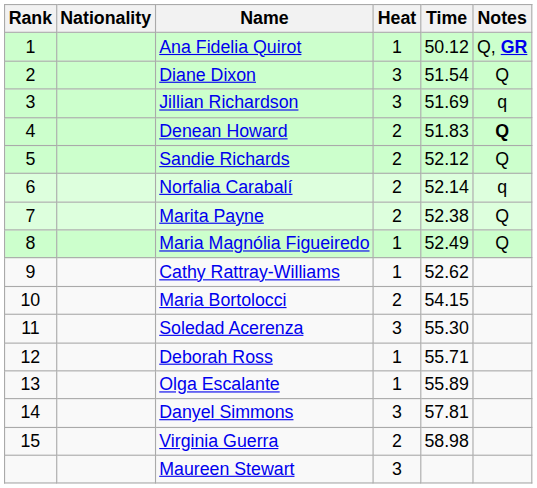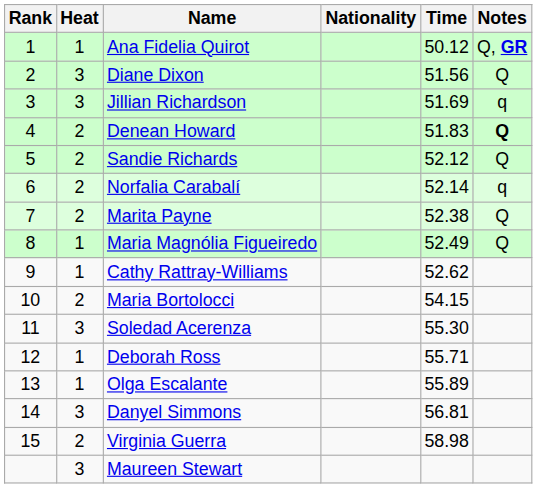columns swapped: Heat <-> Nationality
Diane Dixon | Time: 51.54 -> 51.56
Danyel Simmons | Time: 57.81 -> 56.81
